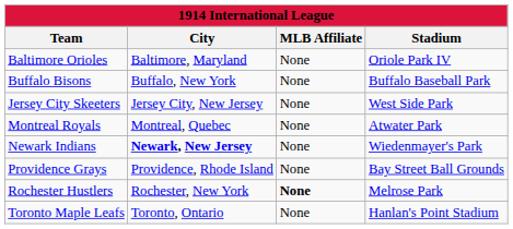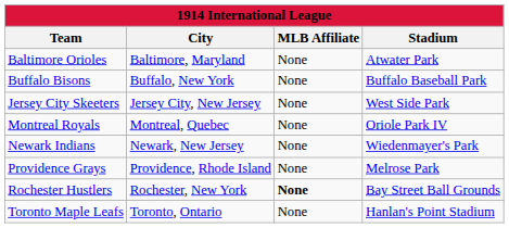Baltimore Orioles | Stadium: Oriole Park IV -> Atwater Park
Montreal Royals | Stadium: Atwater Park -> Oriole Park IV
Newark Indians | City: bold -> normal
Providence Grays | Stadium: Bay Street Ball Grounds -> Melrose Park
Rochester Hustlers | Stadium: Melrose Park -> Bay Street Ball Grounds
